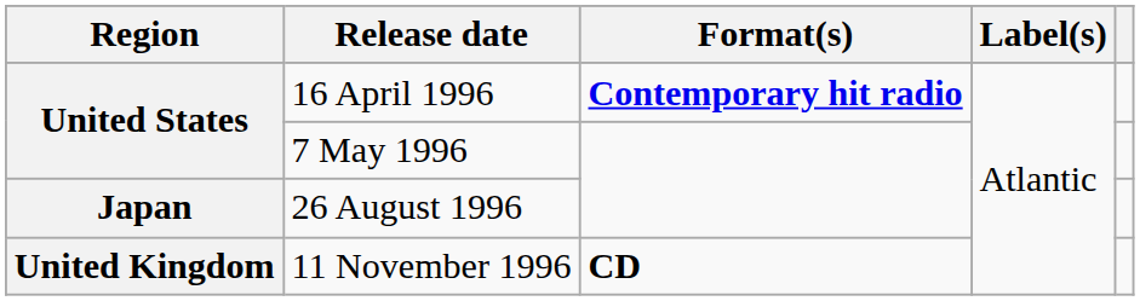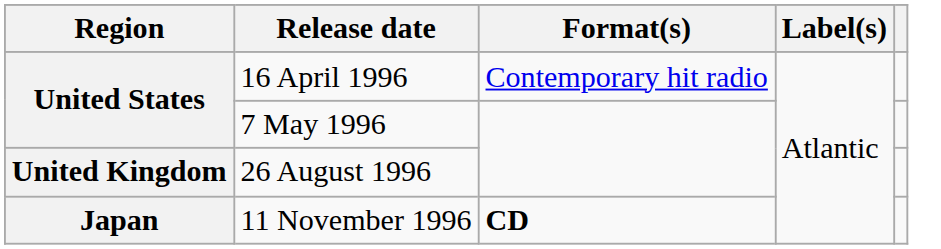16 April 1996 | Format(s): bold -> normal
26 August 1996 | Region: Japan -> United Kingdom
11 November 1996 | Region: United Kingdom -> Japan
